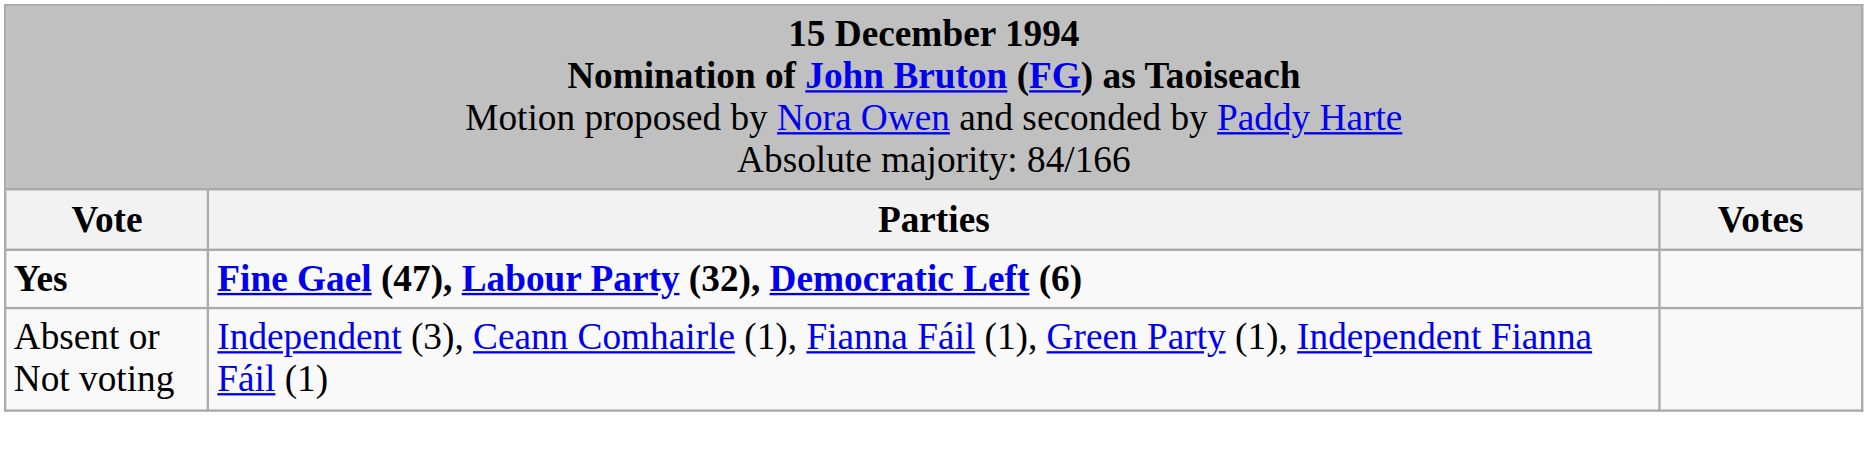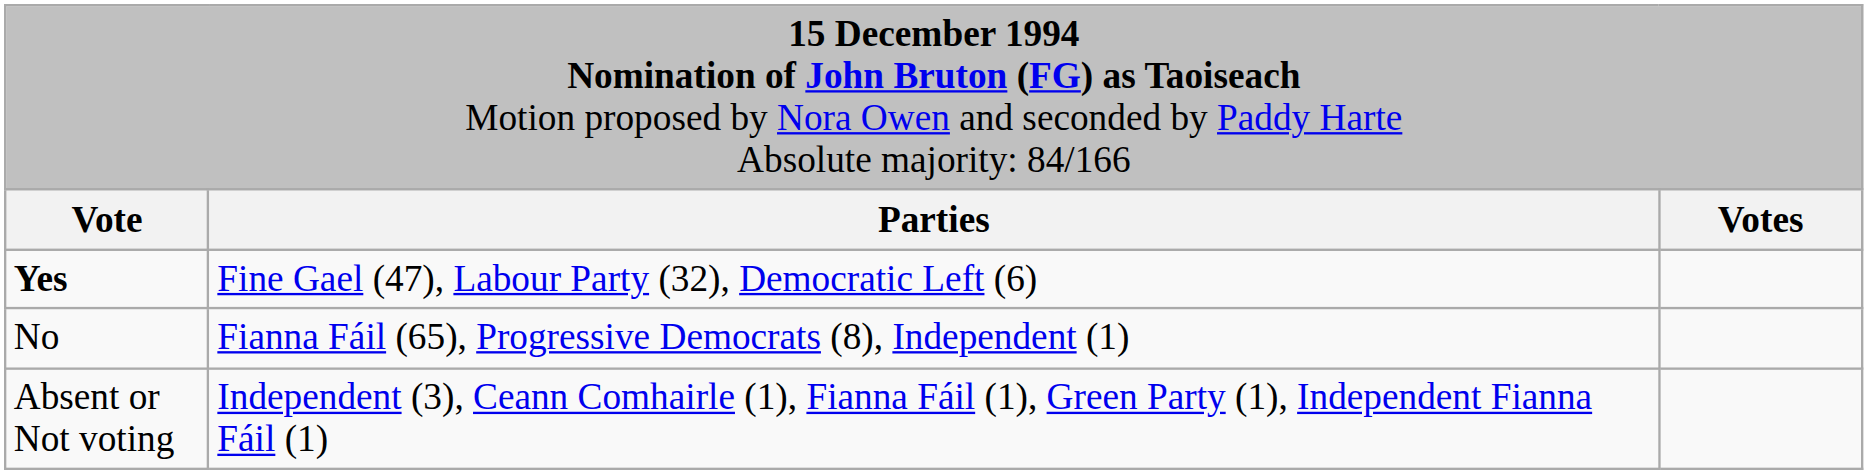Yes | column 2: bold -> normal
+ row: No | Fianna Fáil (65), Progressive Democrats (8), Independent (1)
